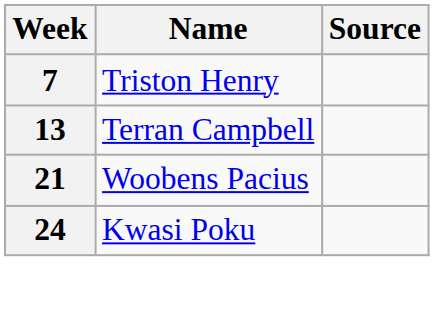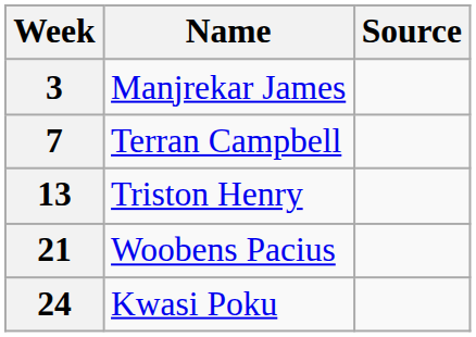+ row: 3 | Manjrekar James
7 | Name: Triston Henry -> Terran Campbell
13 | Name: Terran Campbell -> Triston Henry
